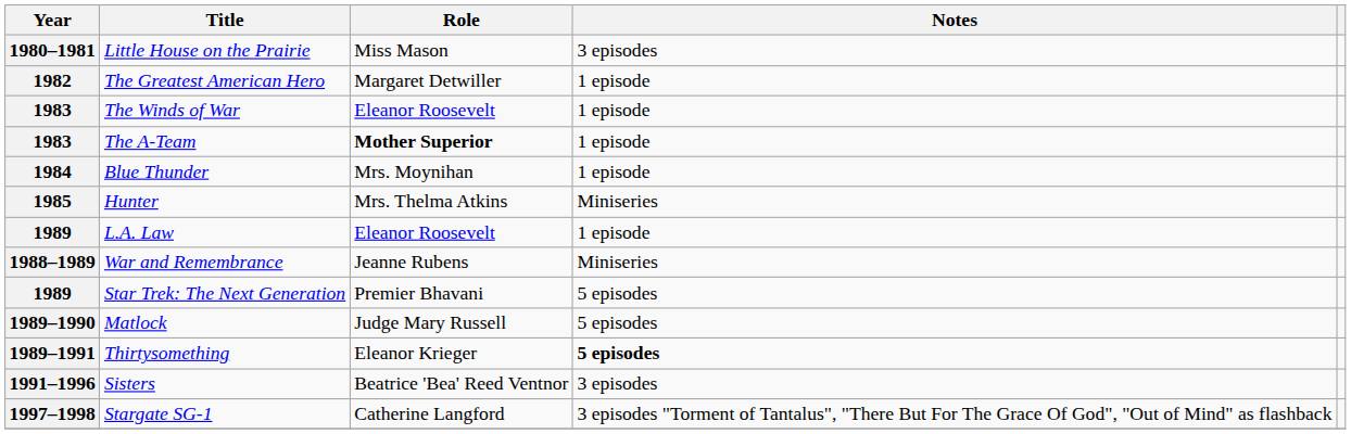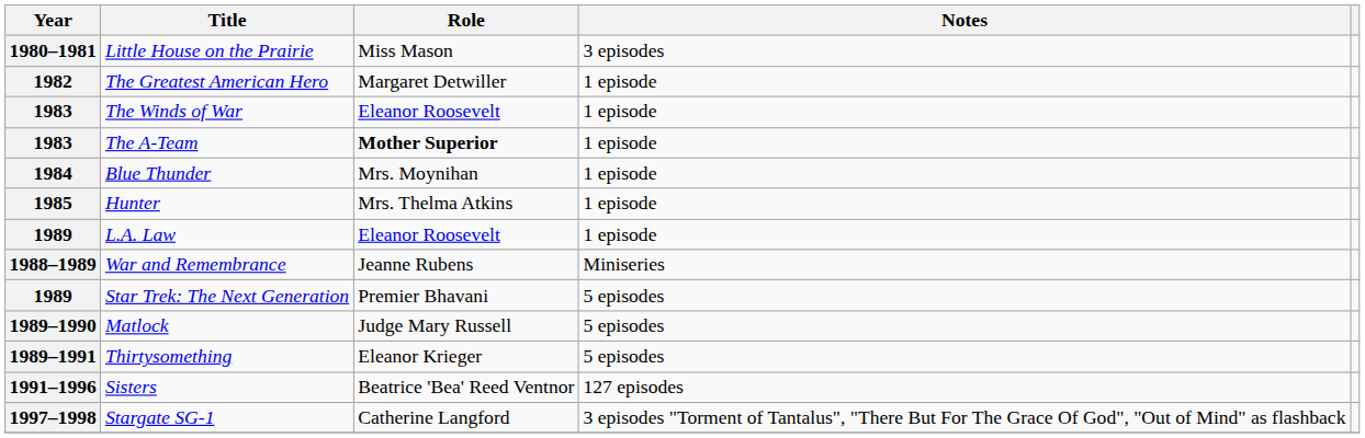Hunter | Notes: Miniseries -> 1 episode
Thirtysomething | Notes: bold -> normal
Sisters | Notes: 3 episodes -> 127 episodes
